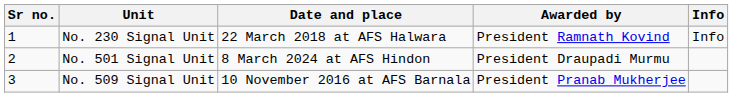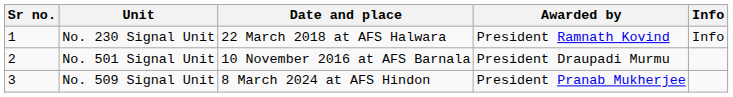No. 501 Signal Unit | Date and place: 8 March 2024 at AFS Hindon -> 10 November 2016 at AFS Barnala
No. 509 Signal Unit | Date and place: 10 November 2016 at AFS Barnala -> 8 March 2024 at AFS Hindon
